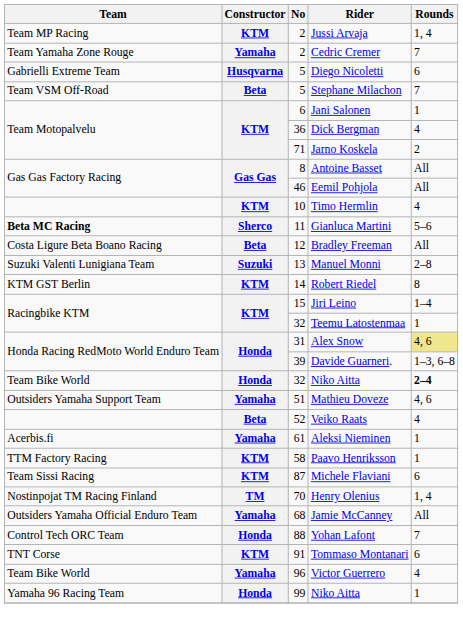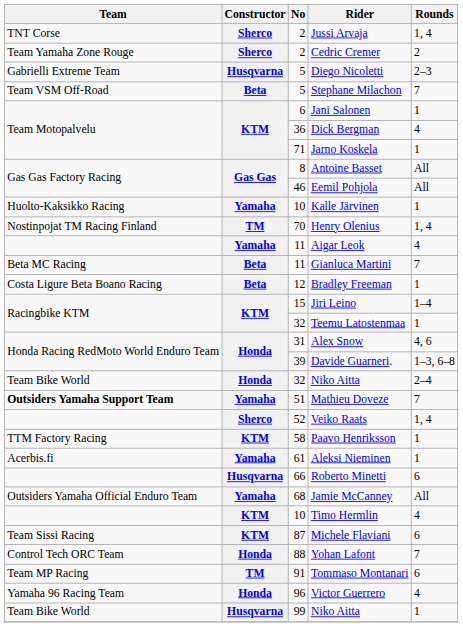Jussi Arvaja | Team: Team MP Racing -> TNT Corse
Jussi Arvaja | Constructor: KTM -> Sherco
Cedric Cremer | Constructor: Yamaha -> Sherco
Cedric Cremer | Rounds: 7 -> 2
Diego Nicoletti | Rounds: 6 -> 2–3
Jarno Koskela | Rounds: 2 -> 1
+ row: Huolto-Kaksikko Racing | Yamaha | 10 | Kalle Järvinen | 1
rows swapped: Timo Hermlin <-> Henry Olenius
+ row: Yamaha | 11 | Aigar Leok | 4
Gianluca Martini | Team: bold -> normal
Gianluca Martini | Constructor: Sherco -> Beta
Gianluca Martini | Rounds: 5–6 -> 7
Bradley Freeman | Rounds: All -> 1
- row: Suzuki Valenti Lunigiana Team | Suzuki | 13 | Manuel Monni | 2–8
- row: KTM GST Berlin | KTM | 14 | Robert Riedel | 8
Alex Snow | Rounds: khaki background -> no background
32 / Niko Aitta | Rounds: bold -> normal
Mathieu Doveze | Team: normal -> bold
Mathieu Doveze | Rounds: 4, 6 -> 7
Veiko Raats | Constructor: Beta -> Sherco
Veiko Raats | Rounds: 4 -> 1, 4
rows swapped: Paavo Henriksson <-> Aleksi Nieminen
+ row: Husqvarna | 66 | Roberto Minetti | 6
rows swapped: Jamie McCanney <-> Michele Flaviani
Tommaso Montanari | Team: TNT Corse -> Team MP Racing
Tommaso Montanari | Constructor: KTM -> TM
Victor Guerrero | Team: Team Bike World -> Yamaha 96 Racing Team
Victor Guerrero | Constructor: Yamaha -> Honda
99 / Niko Aitta | Team: Yamaha 96 Racing Team -> Team Bike World
99 / Niko Aitta | Constructor: Honda -> Husqvarna
